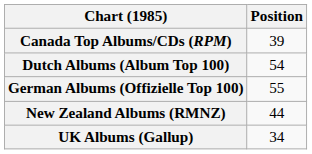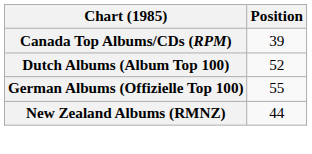Dutch Albums (Album Top 100) | Position: 54 -> 52
- row: UK Albums (Gallup) | 34
